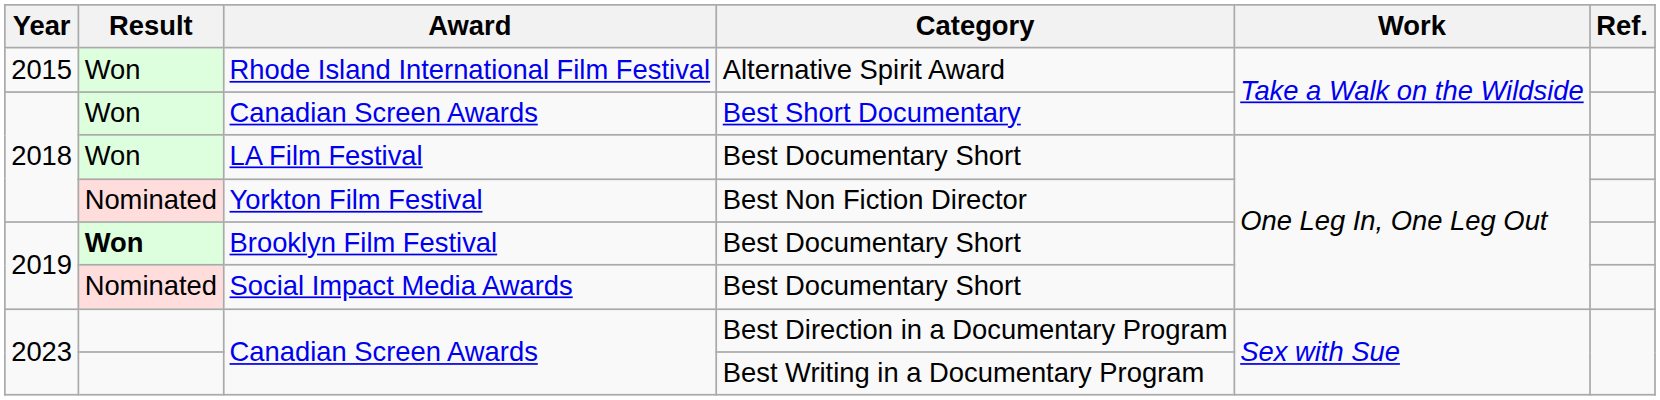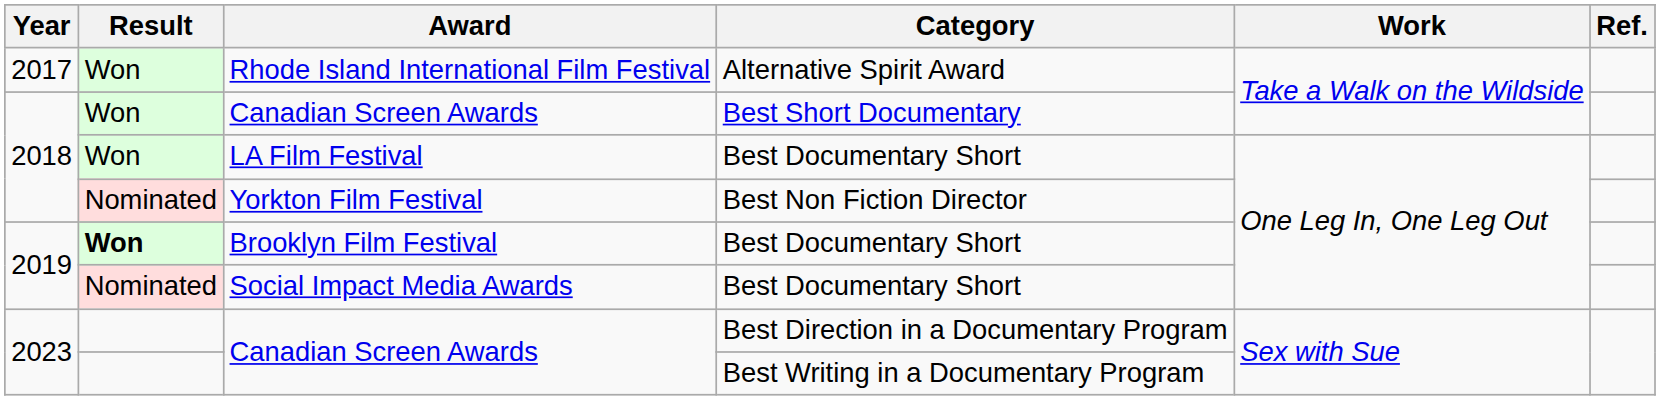Rhode Island International Film Festival | Year: 2015 -> 2017
